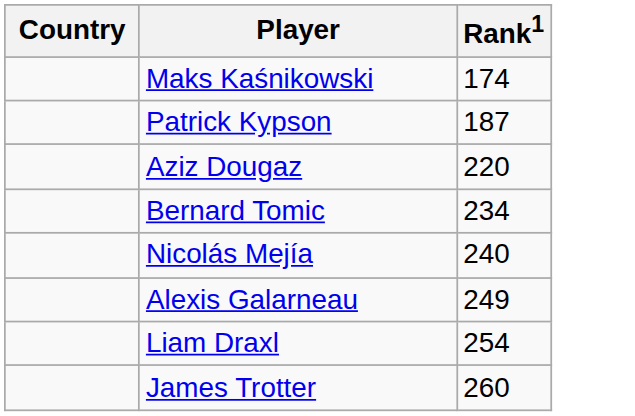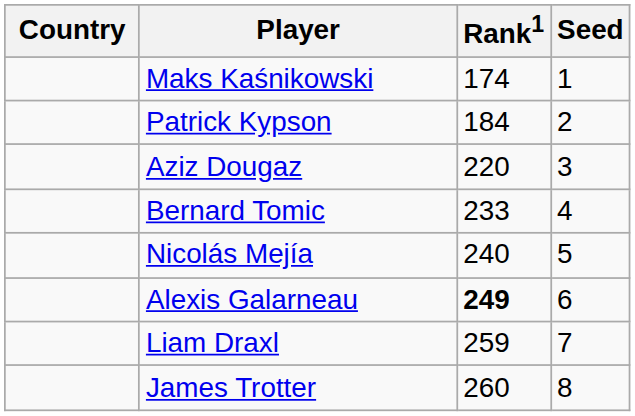+ column: Seed | 1 | 2 | 3 | 4 | 5 | 6 | 7 | 8
Patrick Kypson | Rank1: 187 -> 184
Bernard Tomic | Rank1: 234 -> 233
Alexis Galarneau | Rank1: normal -> bold
Liam Draxl | Rank1: 254 -> 259
